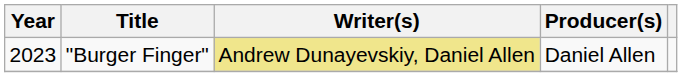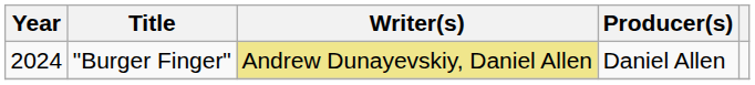"Burger Finger" | Year: 2023 -> 2024
